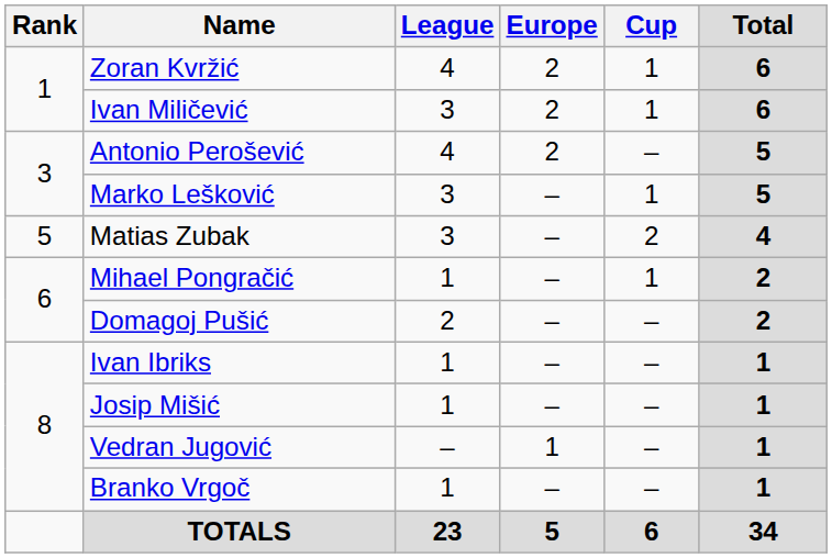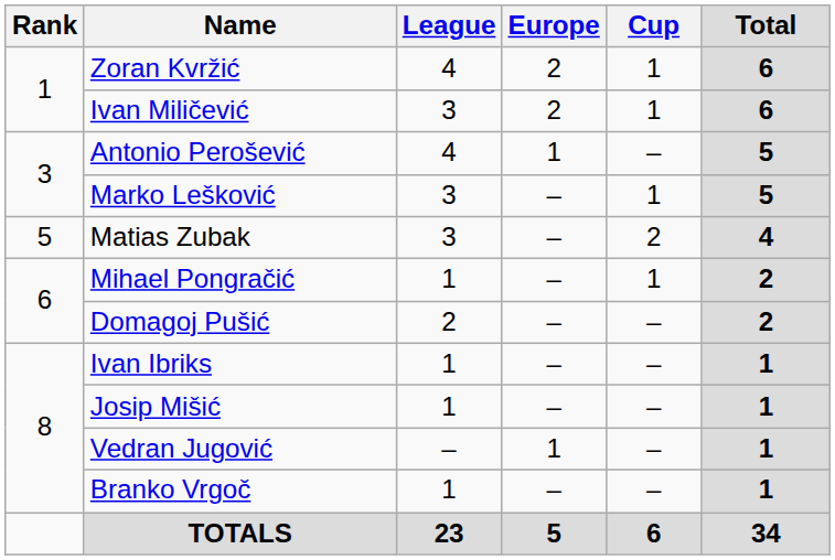Antonio Perošević | Europe: 2 -> 1
